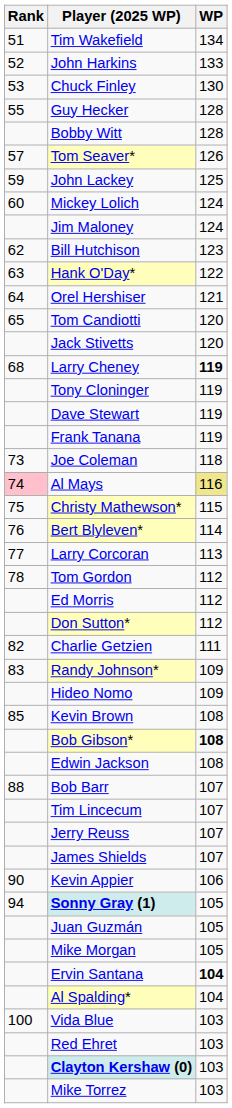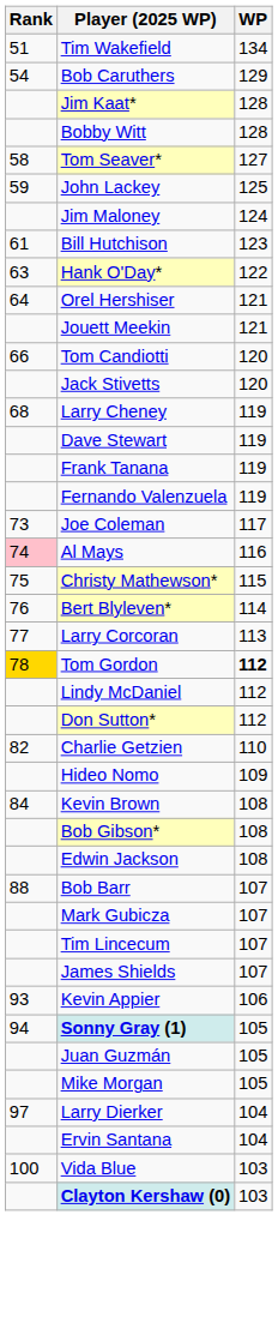- row: 52 | John Harkins | 133
- row: 53 | Chuck Finley | 130
+ row: 54 | Bob Caruthers | 129
- row: 55 | Guy Hecker | 128
+ row: Jim Kaat* | 128
Tom Seaver* | Rank: 57 -> 58
Tom Seaver* | WP: 126 -> 127
- row: 60 | Mickey Lolich | 124
Bill Hutchison | Rank: 62 -> 61
+ row: Jouett Meekin | 121
Tom Candiotti | Rank: 65 -> 66
Larry Cheney | WP: bold -> normal
- row: Tony Cloninger | 119
+ row: Fernando Valenzuela | 119
Joe Coleman | WP: 118 -> 117
Al Mays | WP: khaki background -> no background
Tom Gordon | Rank: no background -> gold background
Tom Gordon | WP: normal -> bold
+ row: Lindy McDaniel | 112
- row: Ed Morris | 112
Charlie Getzien | WP: 111 -> 110
- row: 83 | Randy Johnson* | 109
Kevin Brown | Rank: 85 -> 84
Bob Gibson* | WP: bold -> normal
+ row: Mark Gubicza | 107
- row: Jerry Reuss | 107
Kevin Appier | Rank: 90 -> 93
+ row: 97 | Larry Dierker | 104
Ervin Santana | WP: bold -> normal
- row: Al Spalding* | 104
- row: Red Ehret | 103
- row: Mike Torrez | 103
